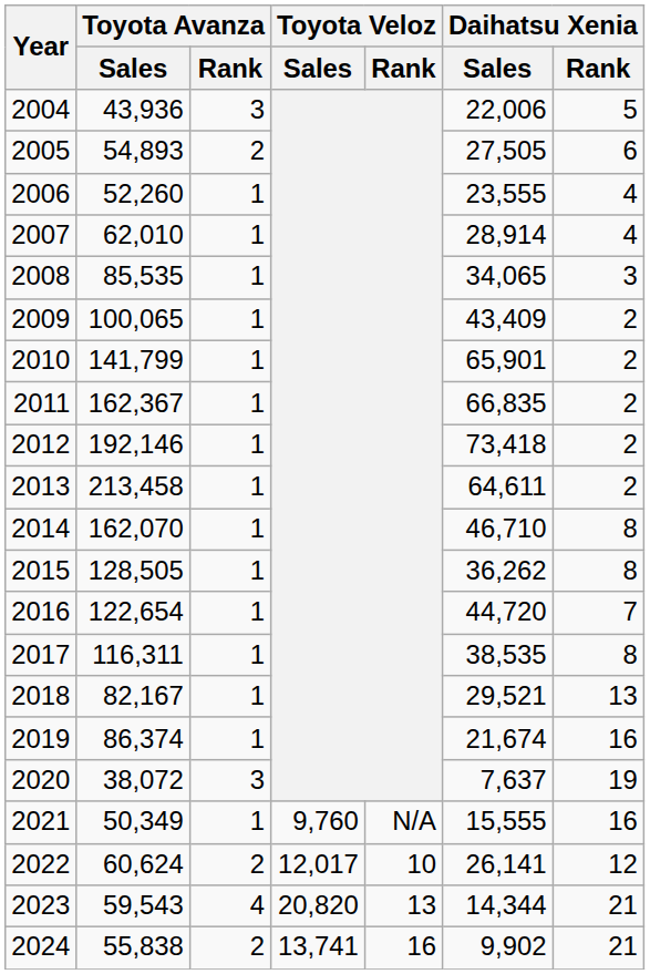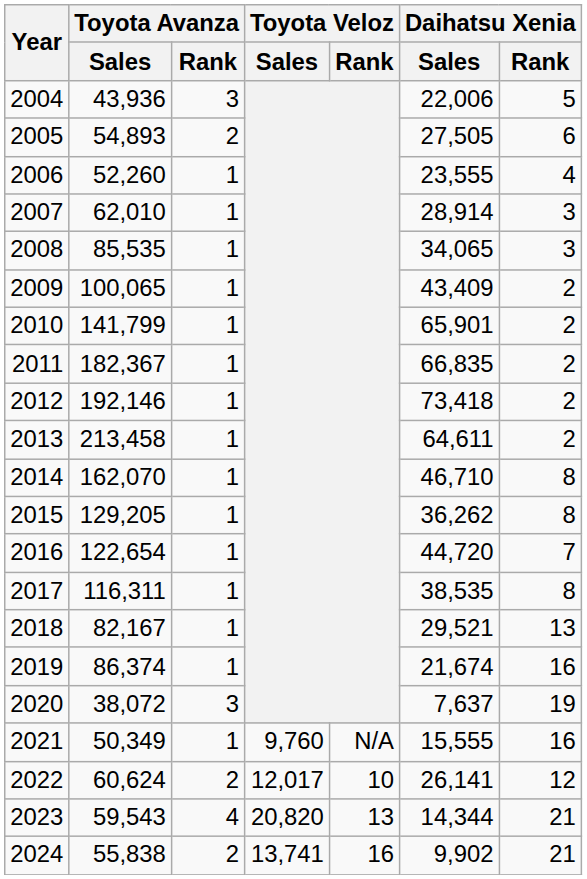2007 | Daihatsu Xenia / Rank: 4 -> 3
2011 | Toyota Avanza / Sales: 162,367 -> 182,367
2015 | Toyota Avanza / Sales: 128,505 -> 129,205
